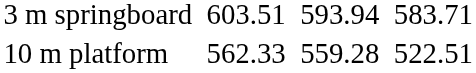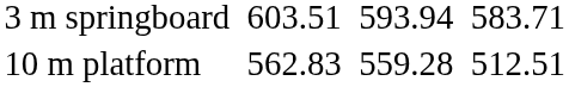10 m platform | column 3: 562.33 -> 562.83
10 m platform | column 7: 522.51 -> 512.51
